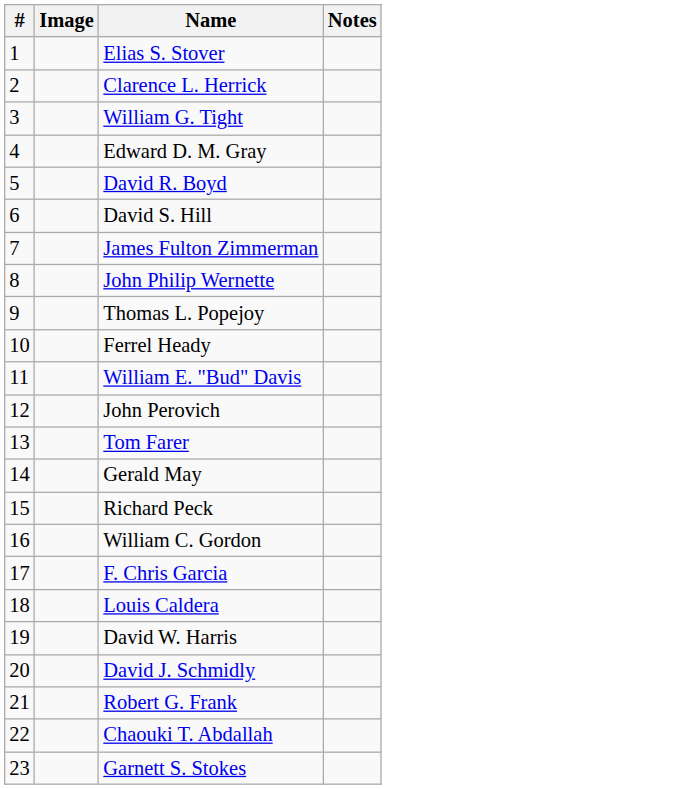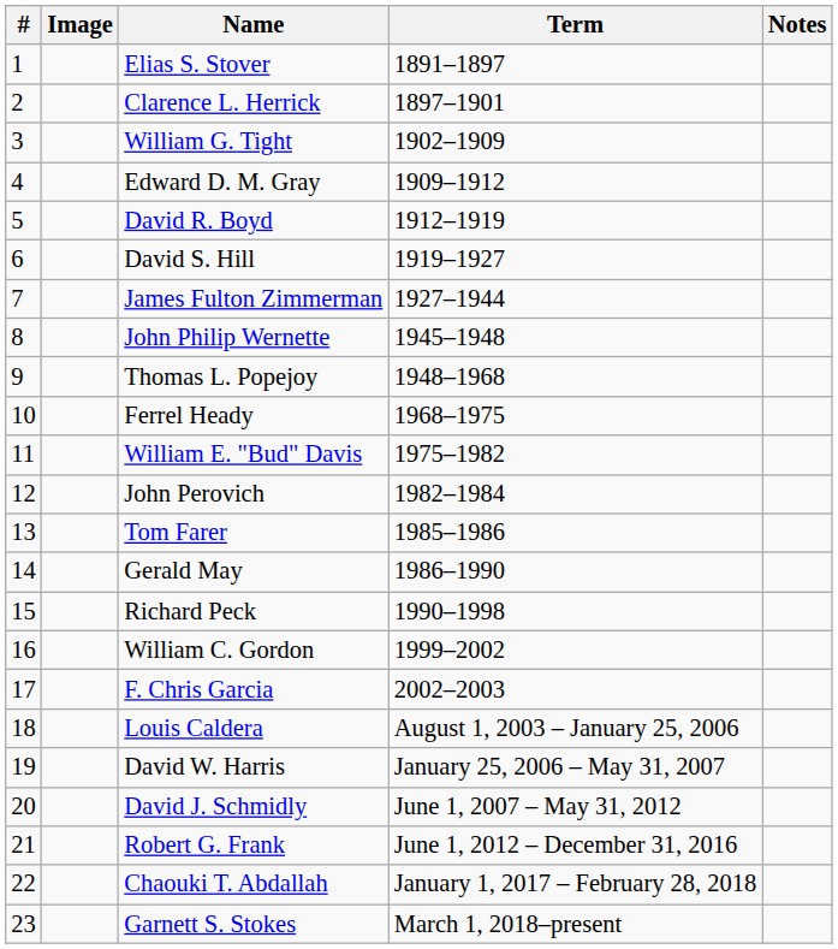+ column: Term | 1891–1897 | 1897–1901 | 1902–1909 | 1909–1912 | 1912–1919 | 1919–1927 | 1927–1944 | 1945–1948 | 1948–1968 | 1968–1975 | 1975–1982 | 1982–1984 | 1985–1986 | 1986–1990 | 1990–1998 | 1999–2002 | 2002–2003 | August 1, 2003 – January 25, 2006 | January 25, 2006 – May 31, 2007 | June 1, 2007 – May 31, 2012 | June 1, 2012 – December 31, 2016 | January 1, 2017 – February 28, 2018 | March 1, 2018–present
